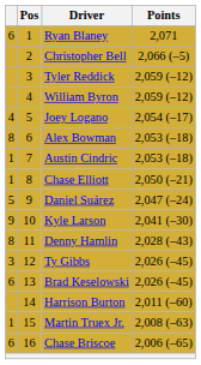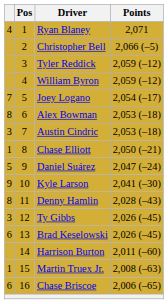Ryan Blaney | column 1: 6 -> 4
Joey Logano | column 1: 4 -> 7
Austin Cindric | column 1: 1 -> 3
